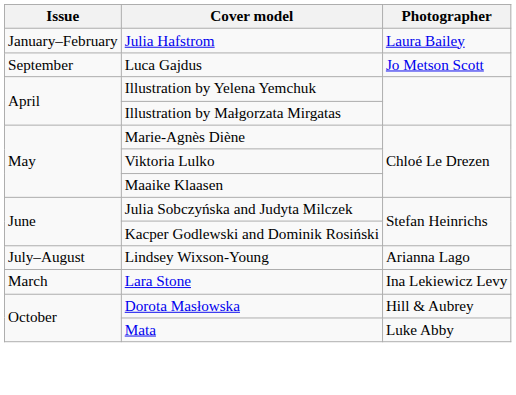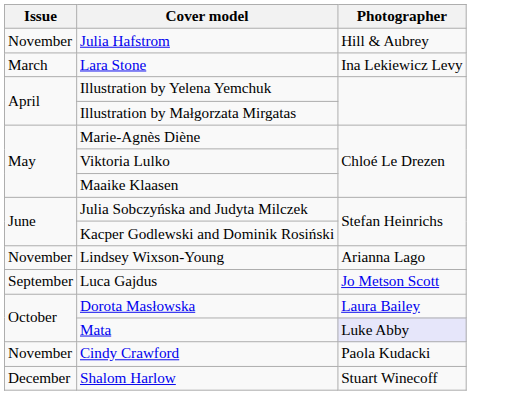Julia Hafstrom | Issue: January–February -> November
Julia Hafstrom | Photographer: Laura Bailey -> Hill & Aubrey
rows swapped: Lara Stone <-> Luca Gajdus
Lindsey Wixson-Young | Issue: July–August -> November
Dorota Masłowska | Photographer: Hill & Aubrey -> Laura Bailey
Mata | Photographer: no background -> lavender background
+ row: November | Cindy Crawford | Paola Kudacki
+ row: December | Shalom Harlow | Stuart Winecoff
